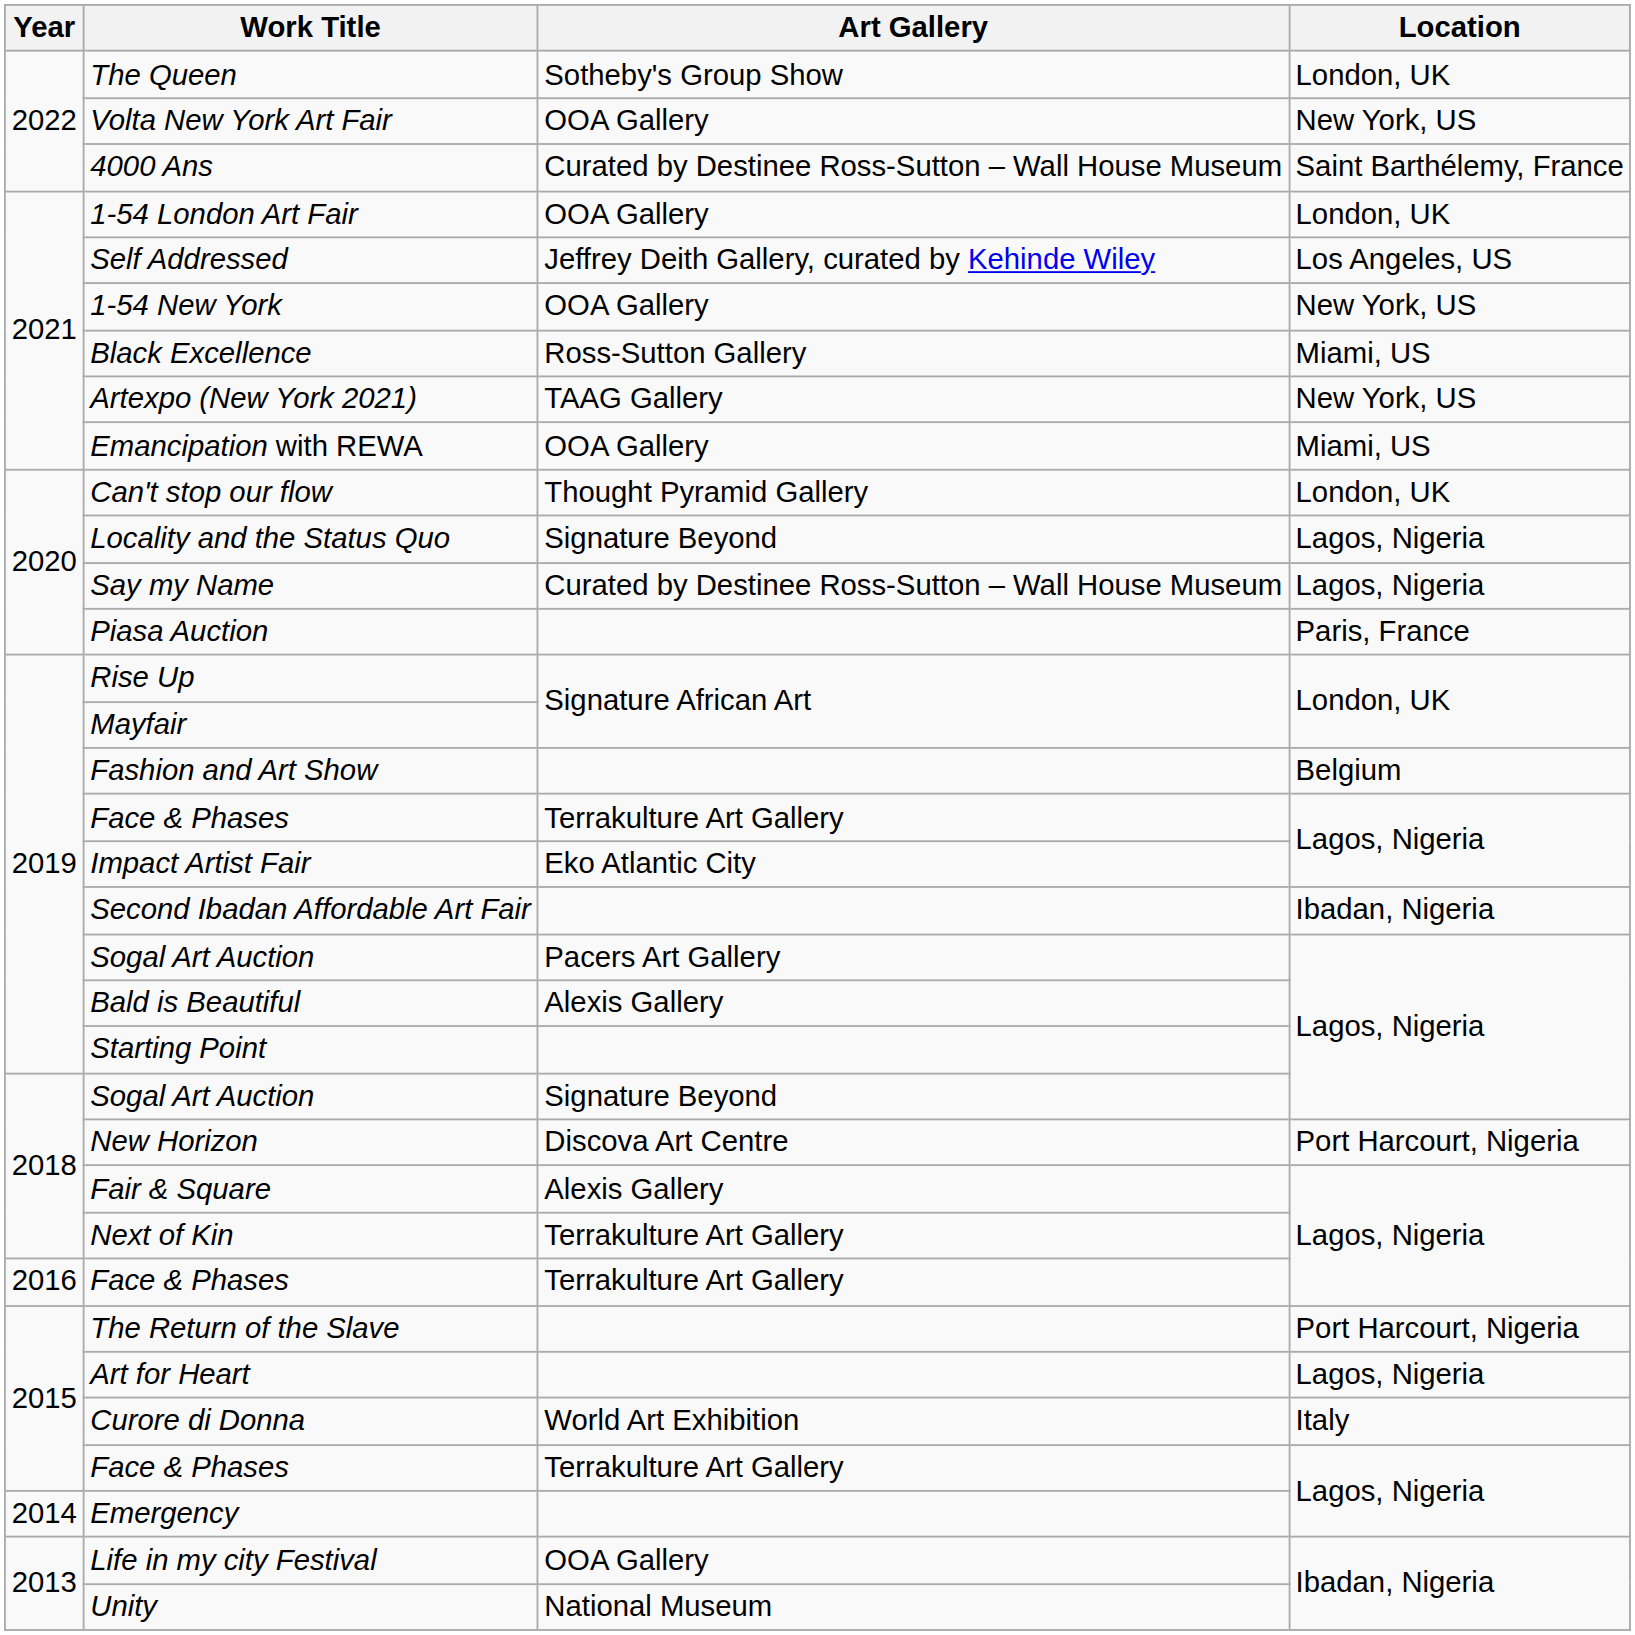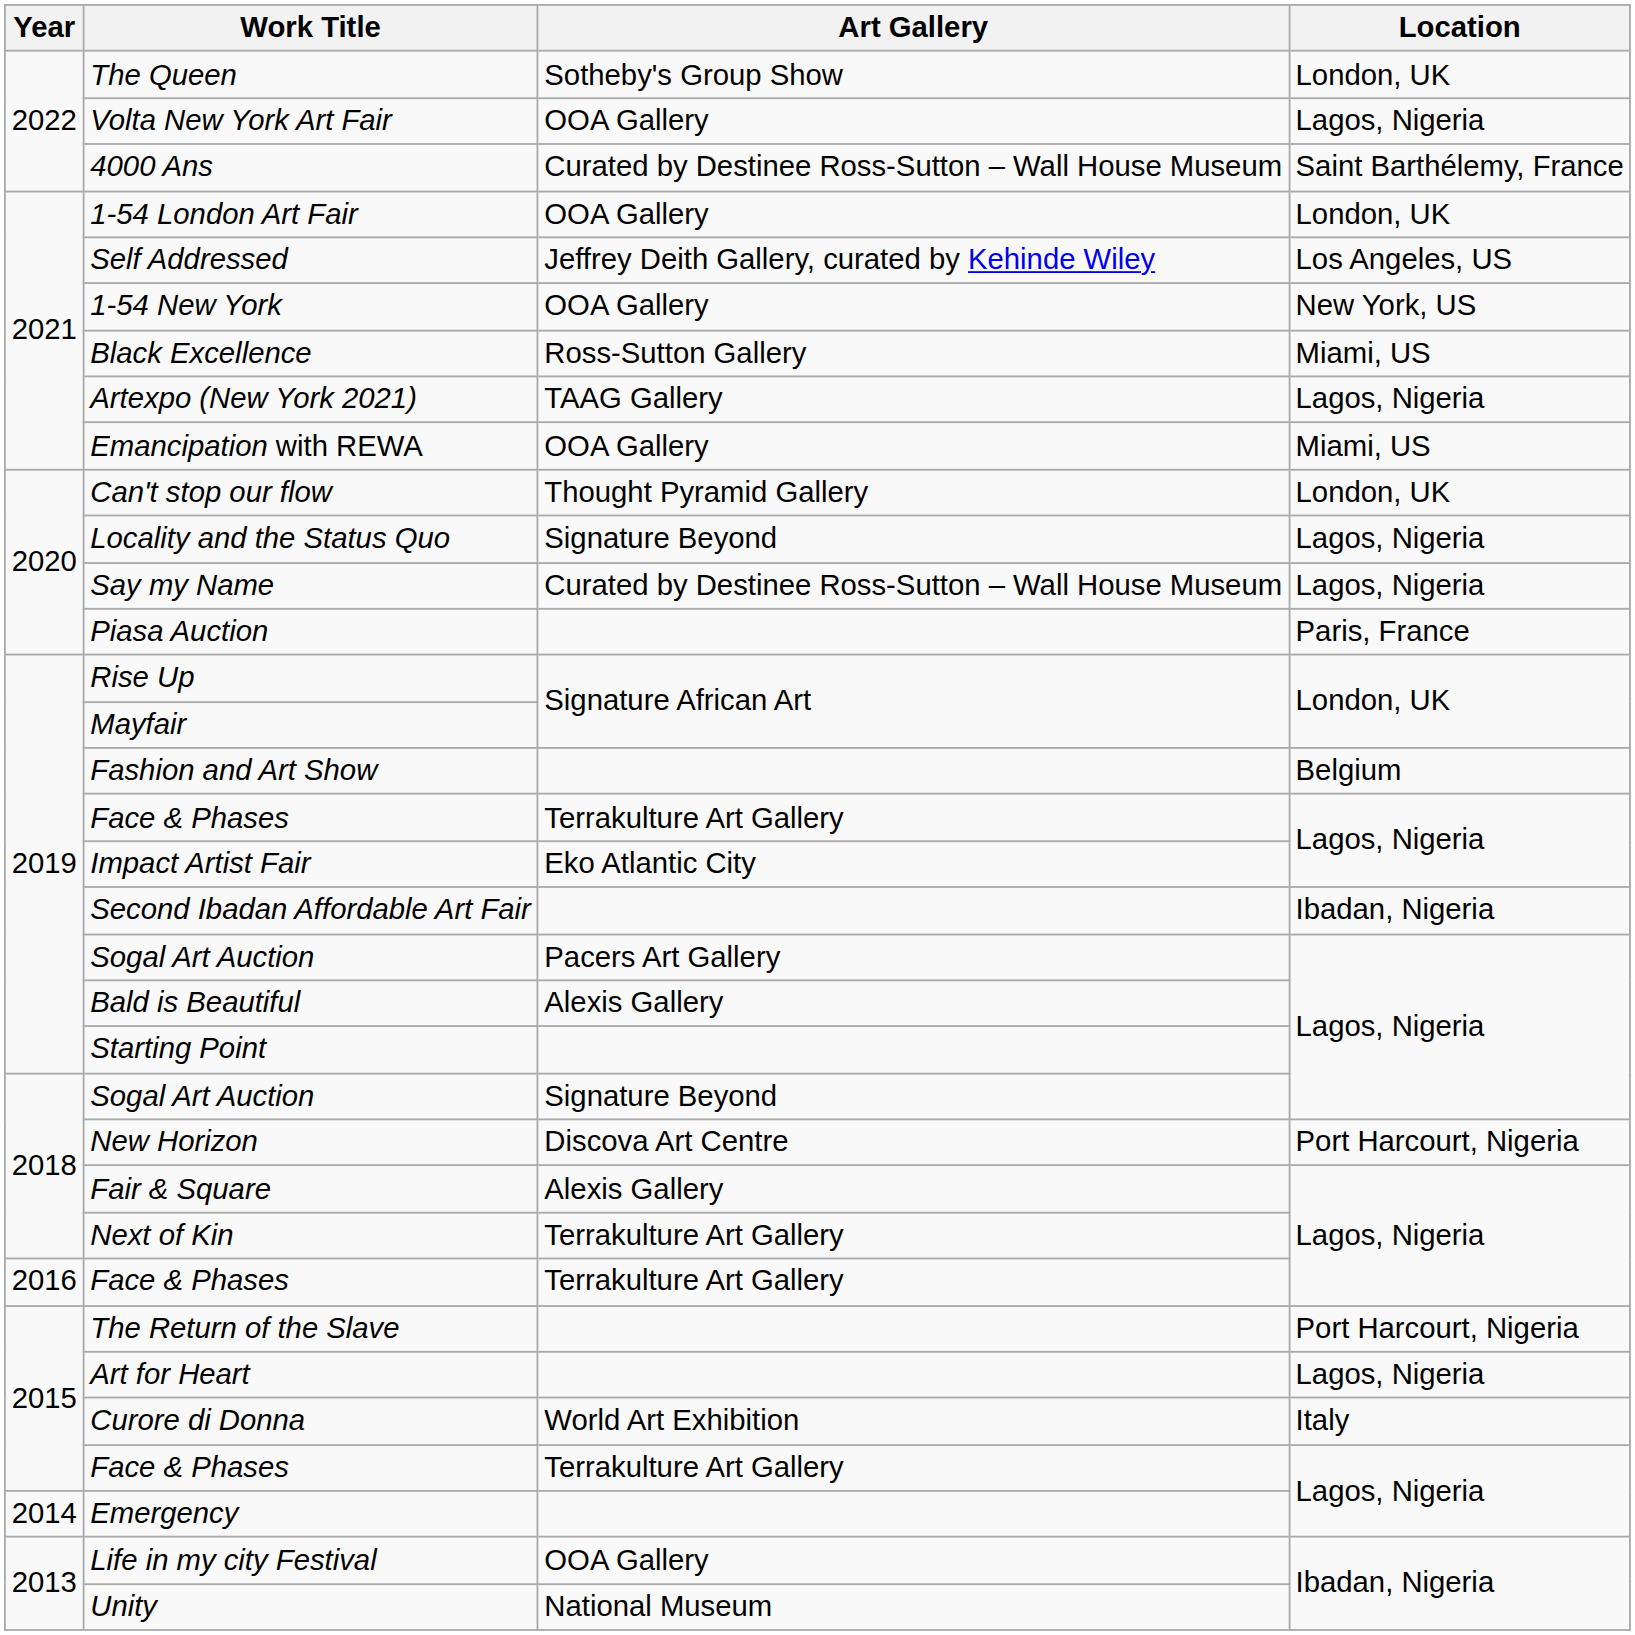Volta New York Art Fair | Location: New York, US -> Lagos, Nigeria
Artexpo (New York 2021) | Location: New York, US -> Lagos, Nigeria
